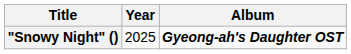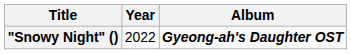"Snowy Night" () | Year: 2025 -> 2022
